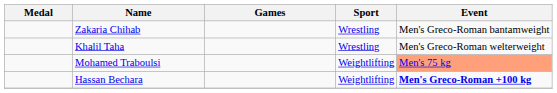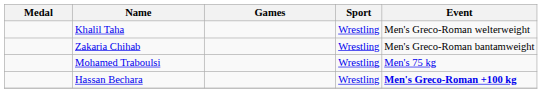rows swapped: Zakaria Chihab <-> Khalil Taha
Mohamed Traboulsi | Sport: Weightlifting -> Wrestling
Mohamed Traboulsi | Event: lightsalmon background -> no background
Hassan Bechara | Sport: Weightlifting -> Wrestling
